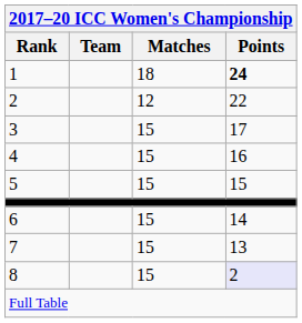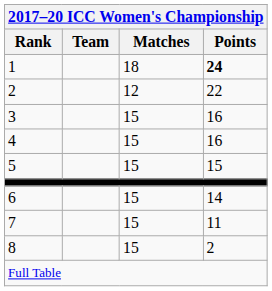3 | Points: 17 -> 16
7 | Points: 13 -> 11
8 | Points: lavender background -> no background
